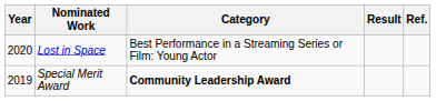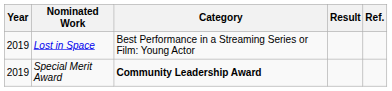Lost in Space | Year: 2020 -> 2019
